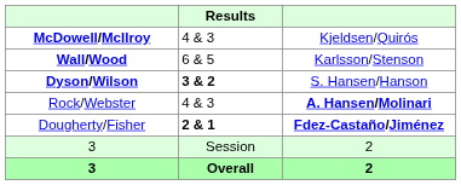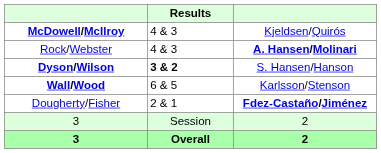rows swapped: Wall/Wood <-> Rock/Webster
Dougherty/Fisher | Results: bold -> normal
